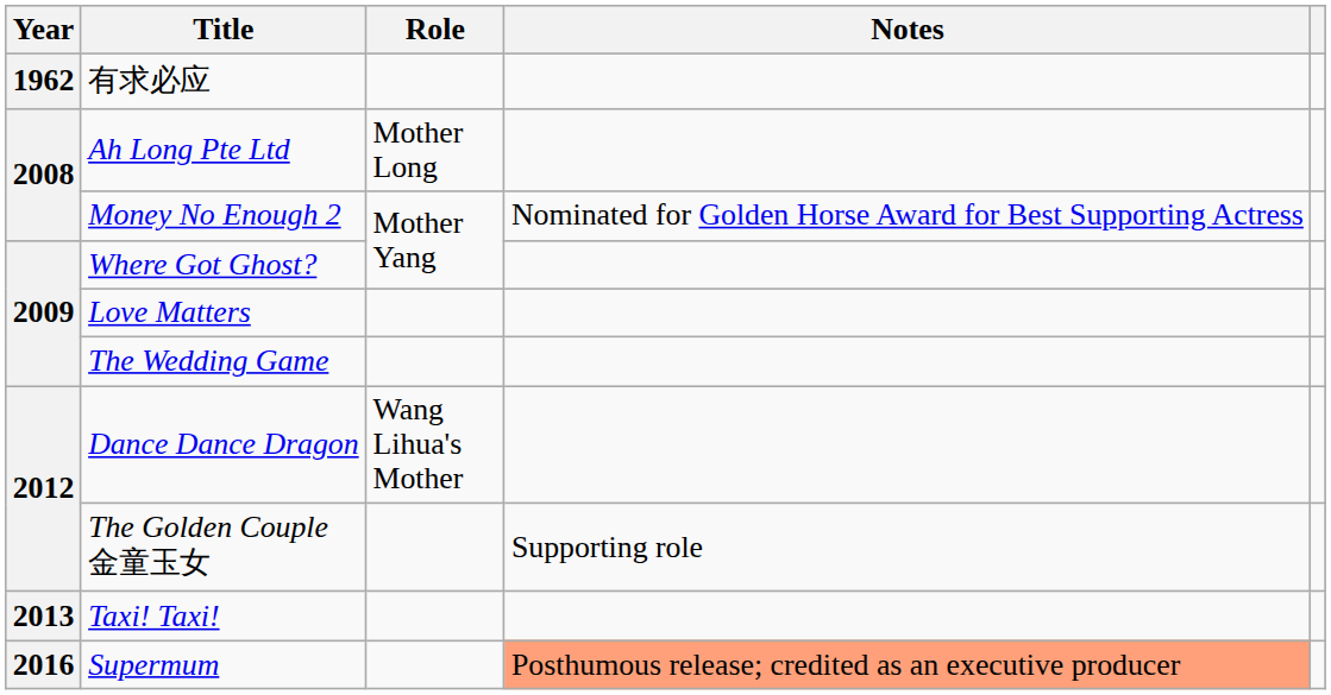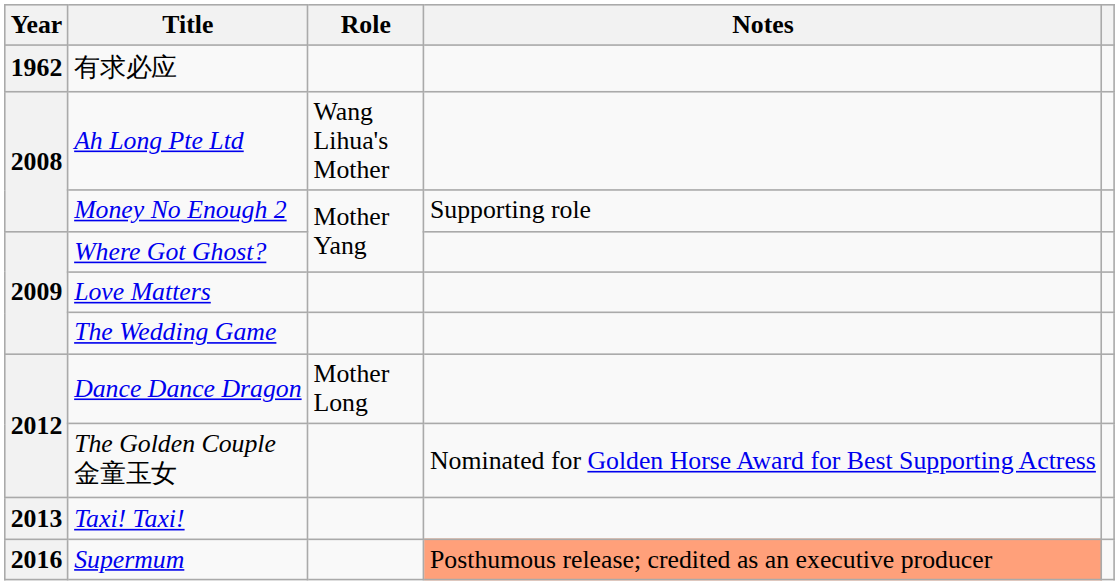Ah Long Pte Ltd | Role: Mother Long -> Wang Lihua's Mother
Money No Enough 2 | Notes: Nominated for Golden Horse Award for Best Supporting Actress -> Supporting role
Dance Dance Dragon | Role: Wang Lihua's Mother -> Mother Long
The Golden Couple 金童玉女 | Notes: Supporting role -> Nominated for Golden Horse Award for Best Supporting Actress
